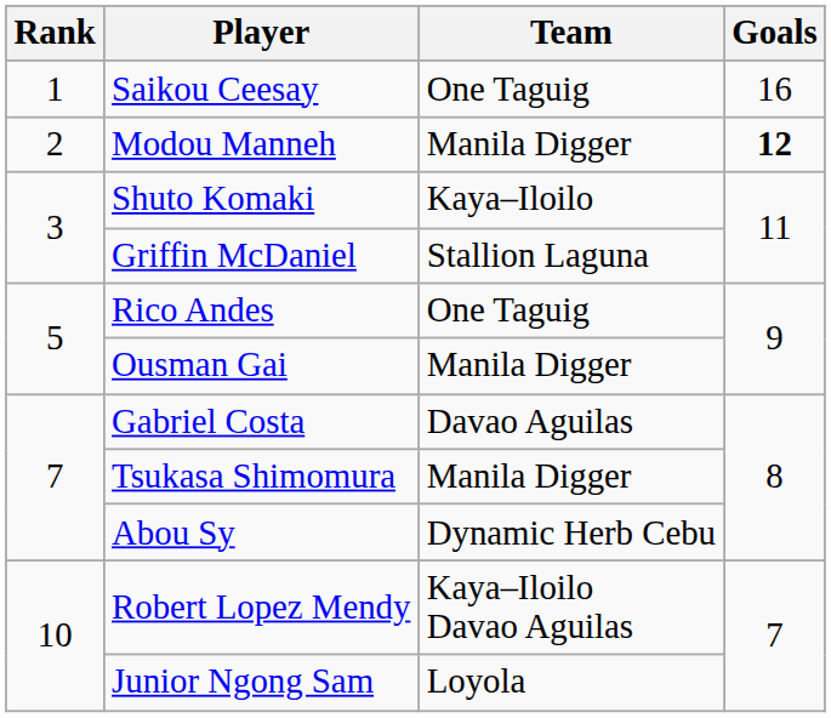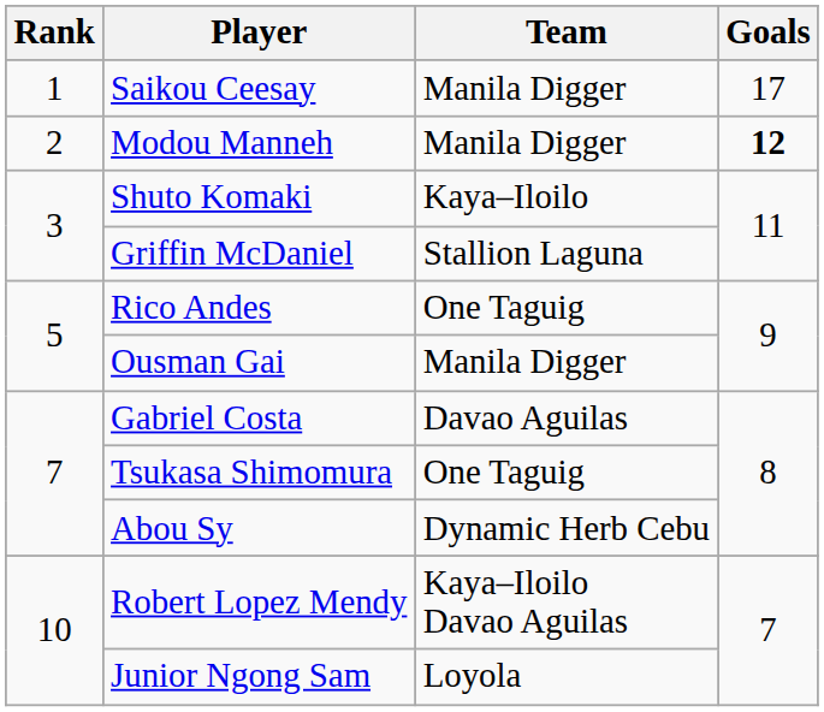Saikou Ceesay | Team: One Taguig -> Manila Digger
Saikou Ceesay | Goals: 16 -> 17
Tsukasa Shimomura | Team: Manila Digger -> One Taguig
